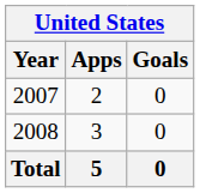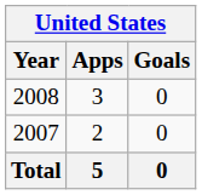rows swapped: 2007 <-> 2008
